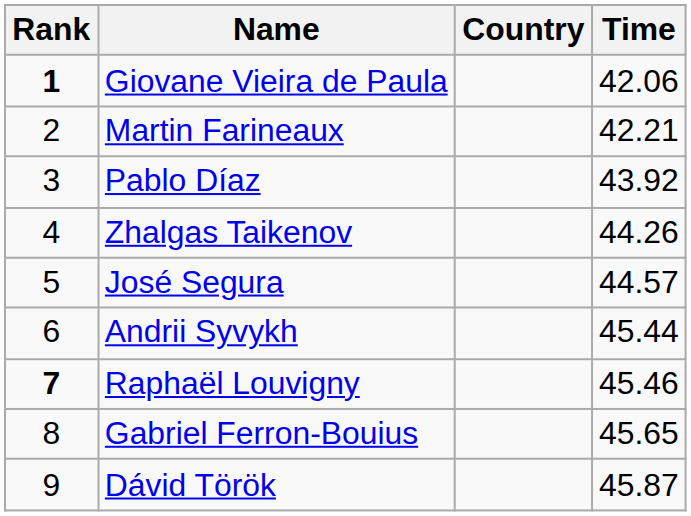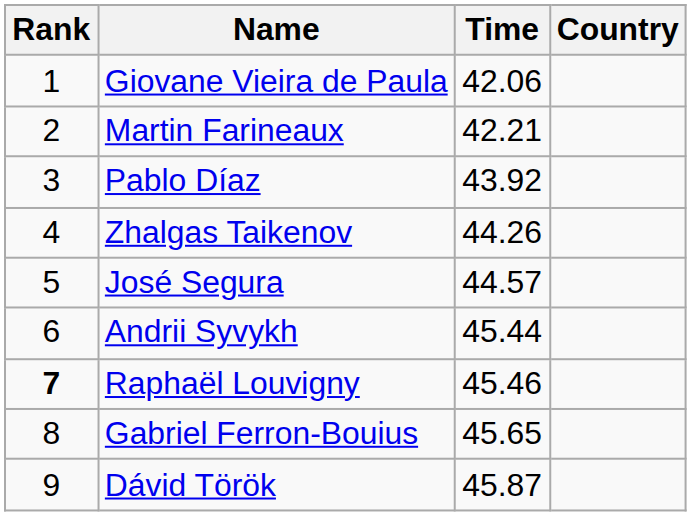columns swapped: Country <-> Time
Giovane Vieira de Paula | Rank: bold -> normal
